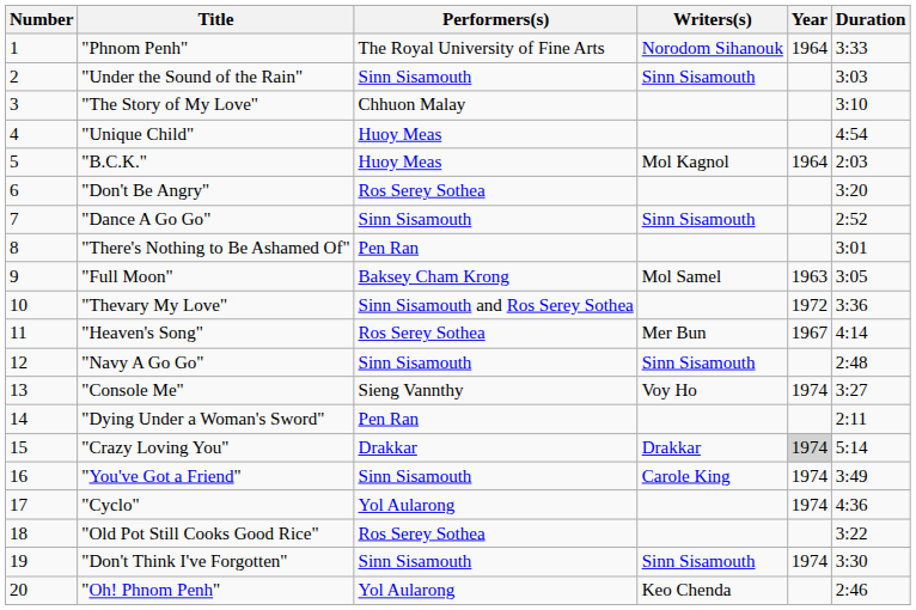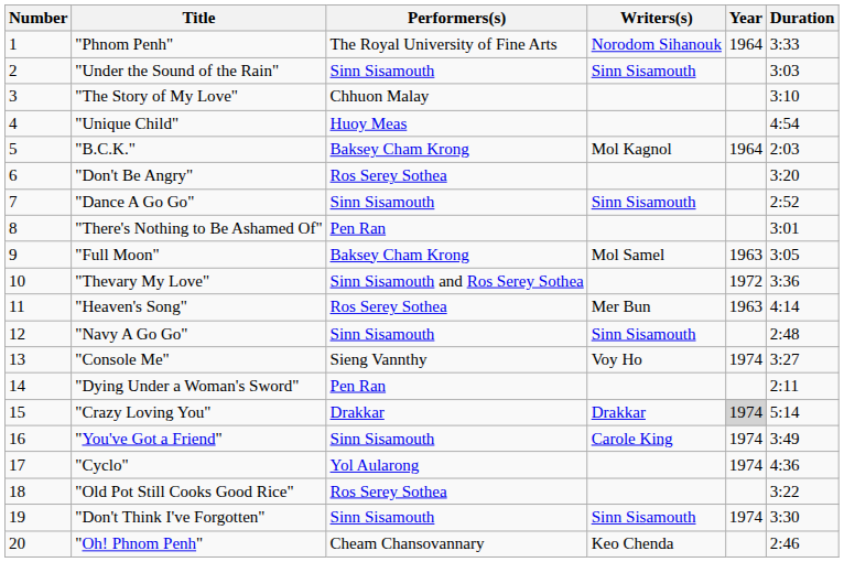"B.C.K." | Performers(s): Huoy Meas -> Baksey Cham Krong
"Heaven's Song" | Year: 1967 -> 1963
"Oh! Phnom Penh" | Performers(s): Yol Aularong -> Cheam Chansovannary
